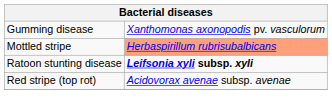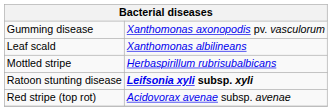+ row: Leaf scald | Xanthomonas albilineans
Mottled stripe | column 2: lightsalmon background -> no background
